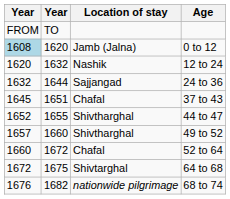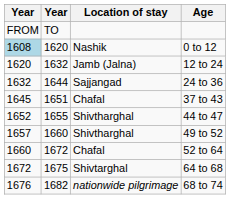0 to 12 | Location of stay: Jamb (Jalna) -> Nashik
12 to 24 | Location of stay: Nashik -> Jamb (Jalna)
